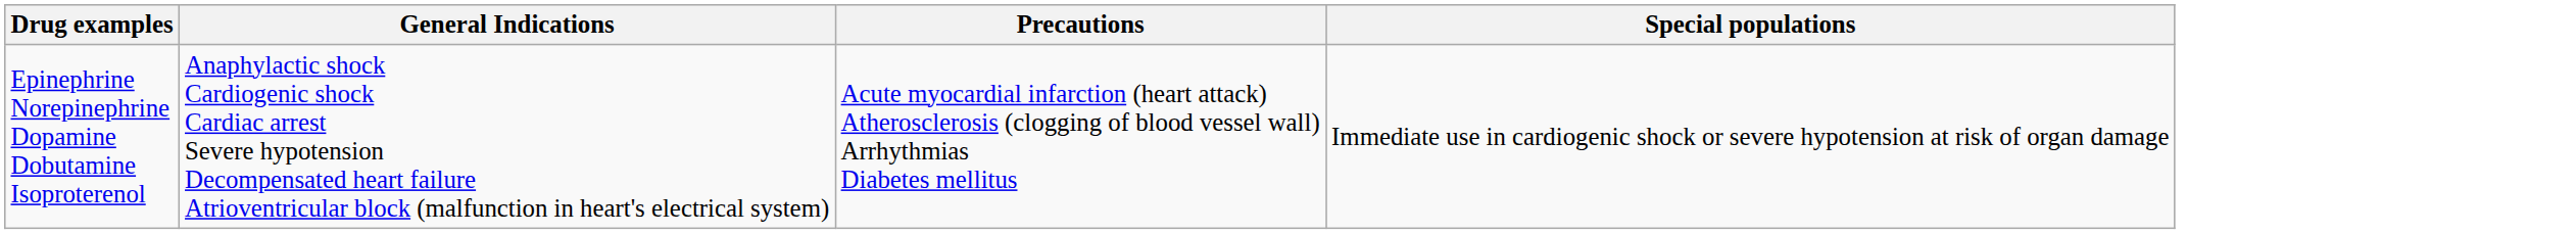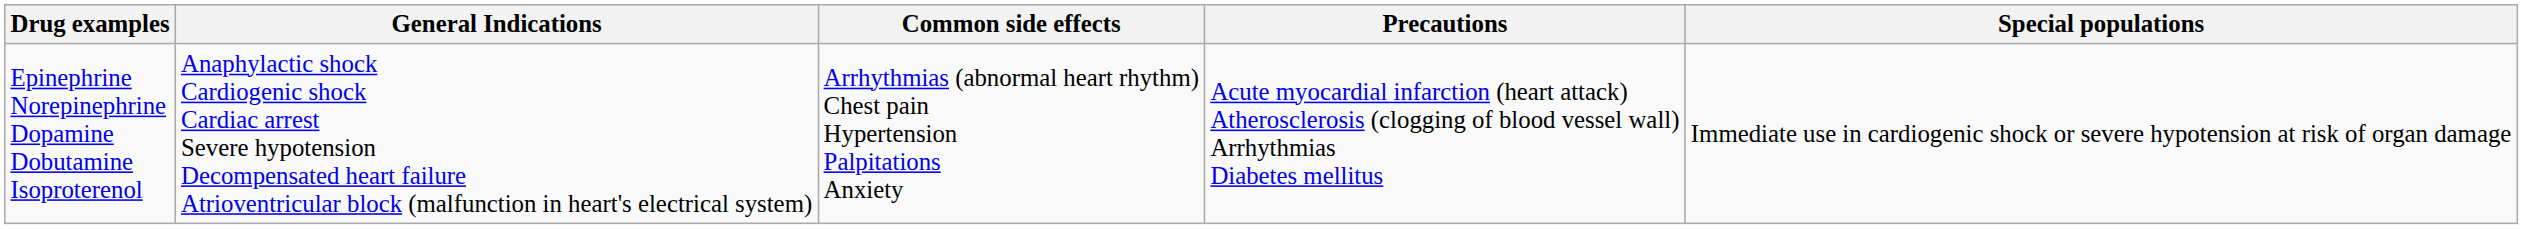+ column: Common side effects | Arrhythmias (abnormal heart rhythm) Chest pain Hypertension Palpitations Anxiety
